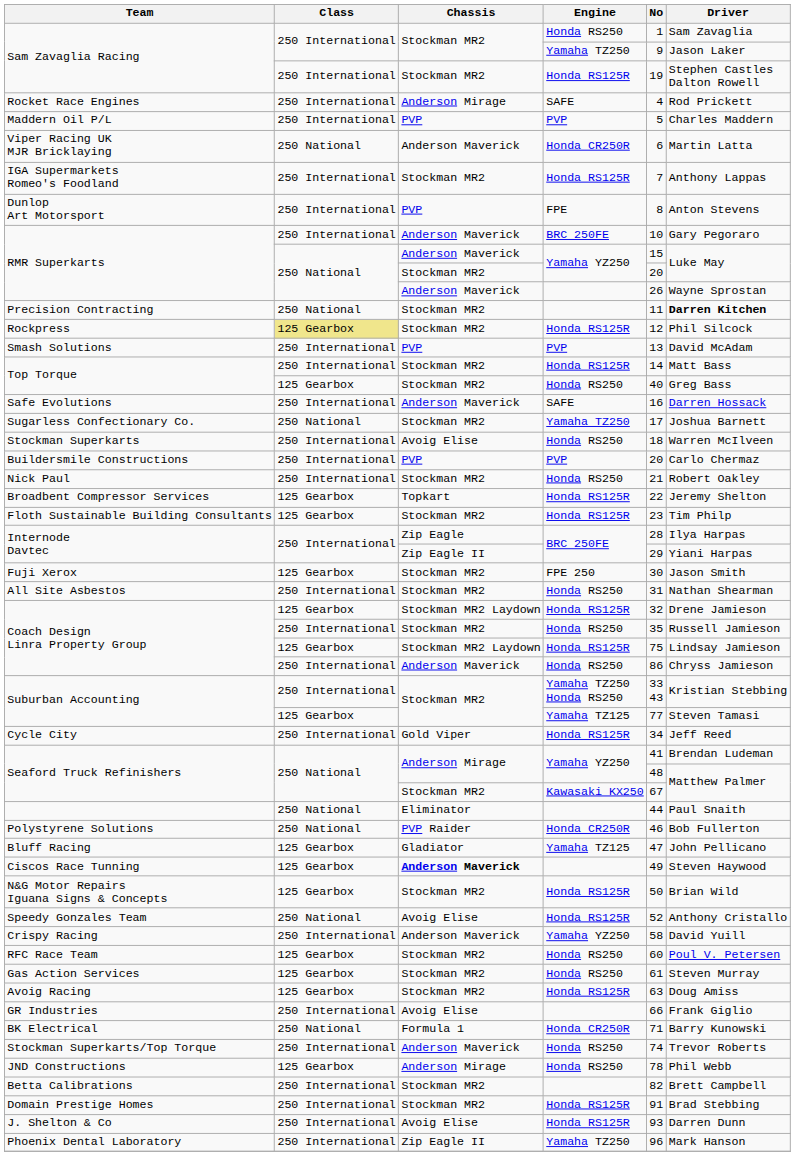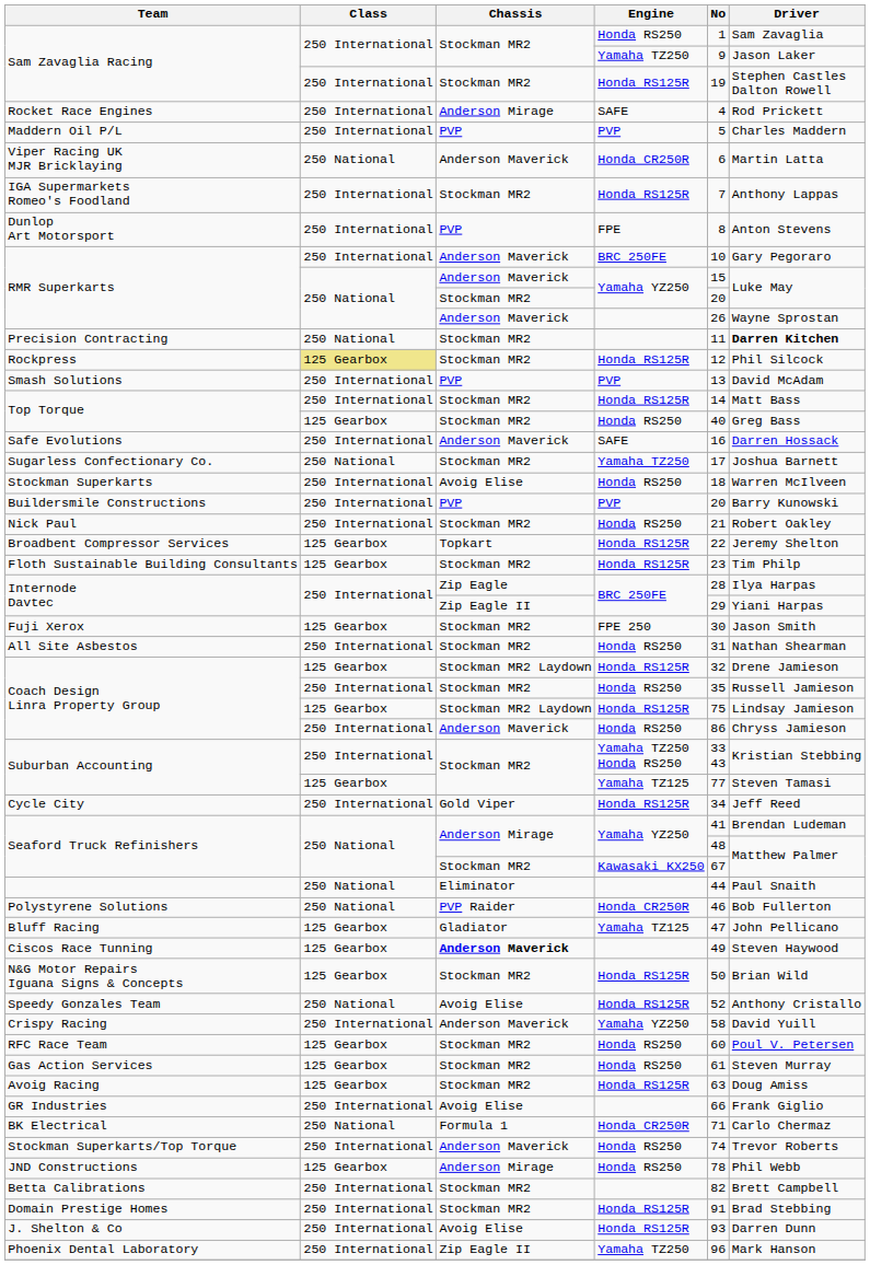Buildersmile Constructions | Driver: Carlo Chermaz -> Barry Kunowski
BK Electrical | Driver: Barry Kunowski -> Carlo Chermaz
